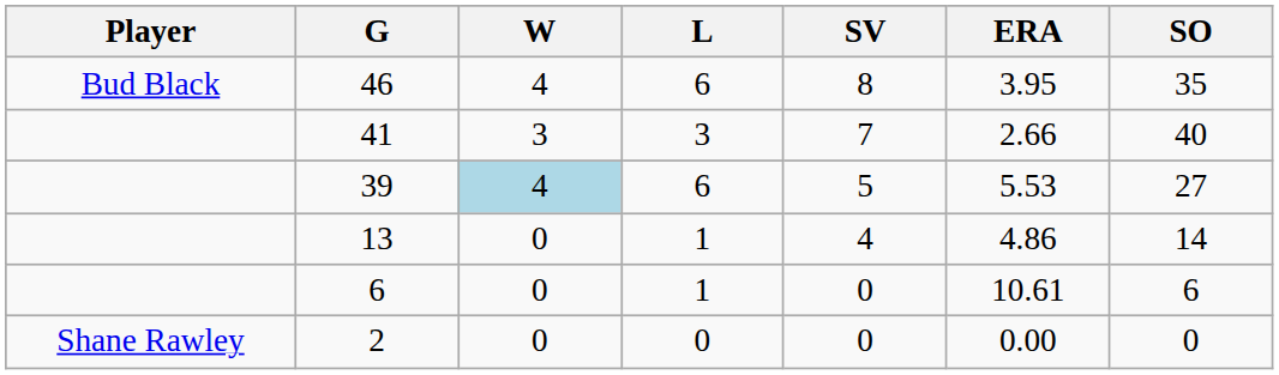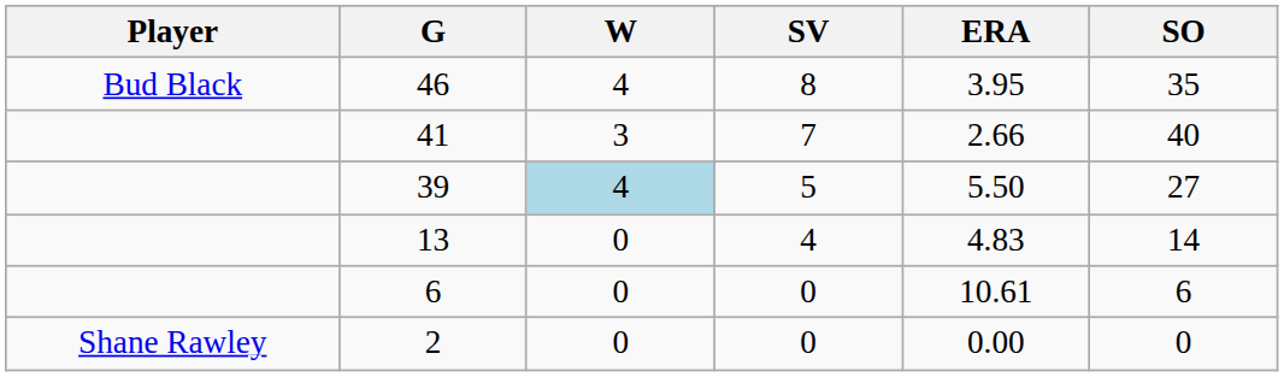- column: L | 6 | 3 | 6 | 1 | 1 | 0
39 | ERA: 5.53 -> 5.50
13 | ERA: 4.86 -> 4.83
